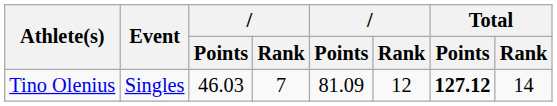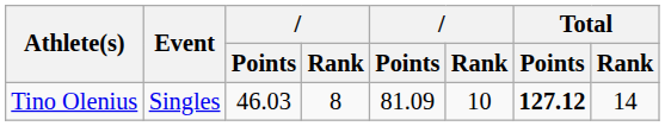Tino Olenius | column 4: 7 -> 8
Tino Olenius | column 6: 12 -> 10
